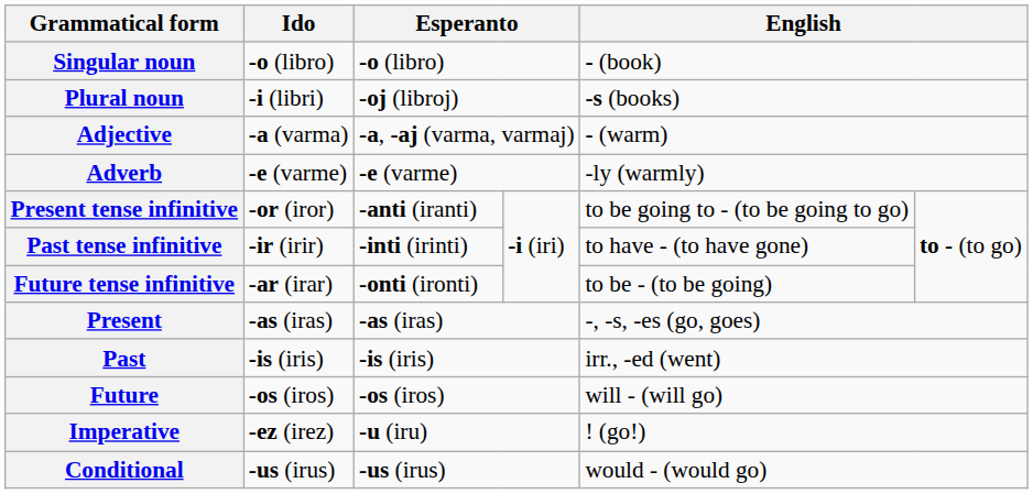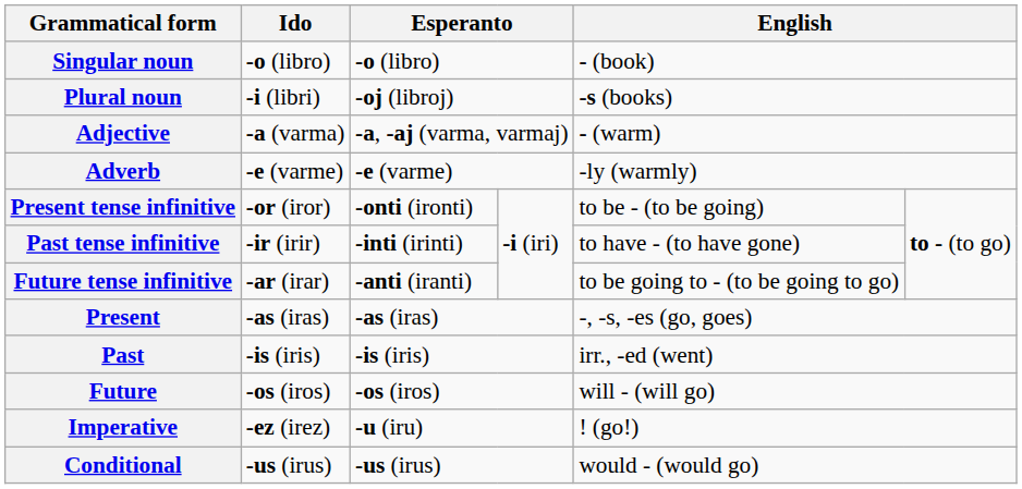Present tense infinitive | column 3: -anti (iranti) -> -onti (ironti)
Present tense infinitive | column 5: to be going to - (to be going to go) -> to be - (to be going)
Future tense infinitive | column 3: -onti (ironti) -> -anti (iranti)
Future tense infinitive | column 5: to be - (to be going) -> to be going to - (to be going to go)
